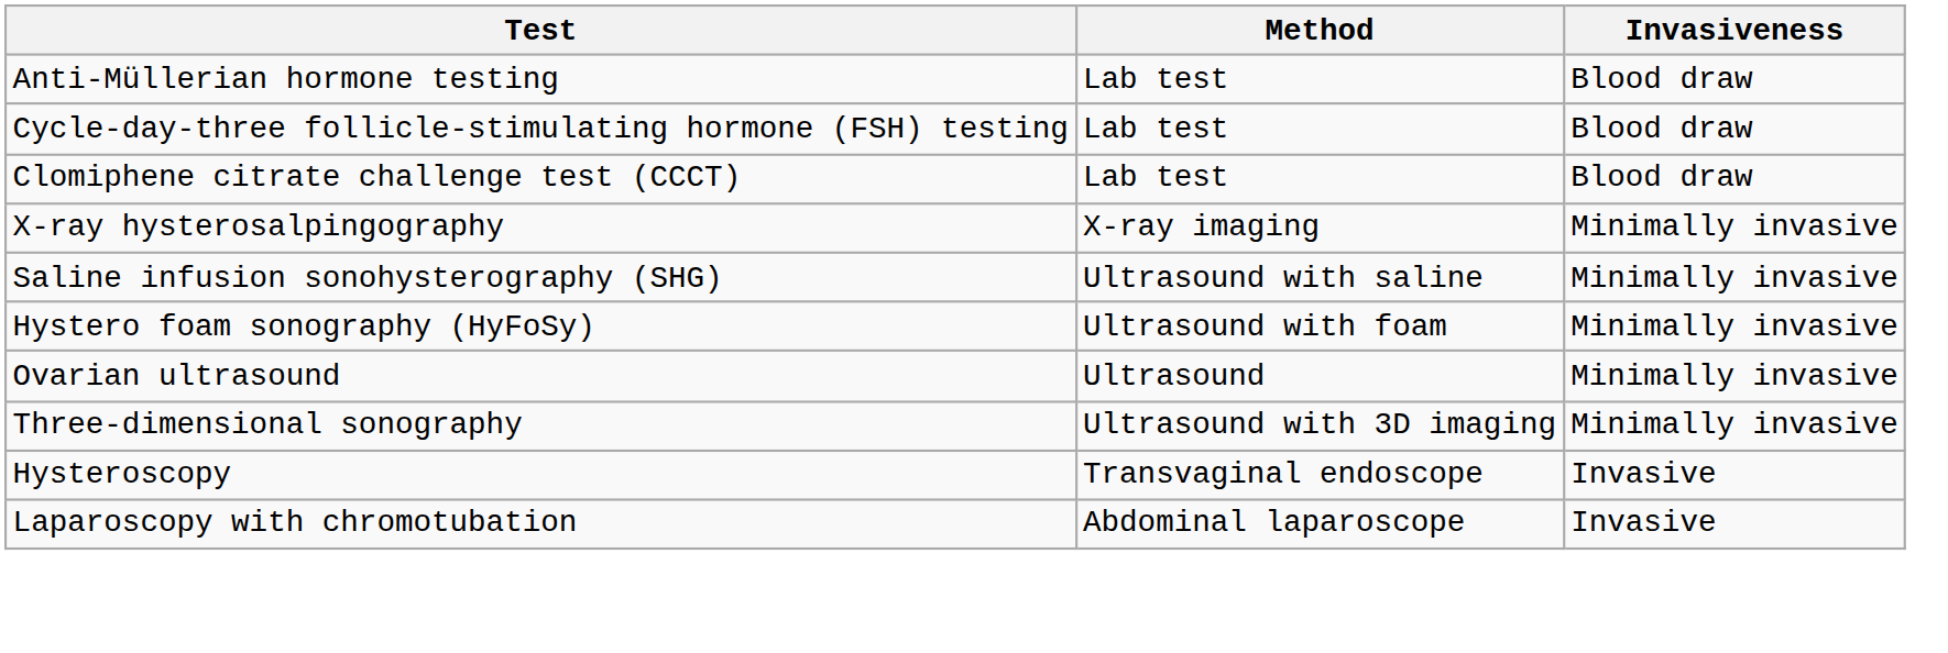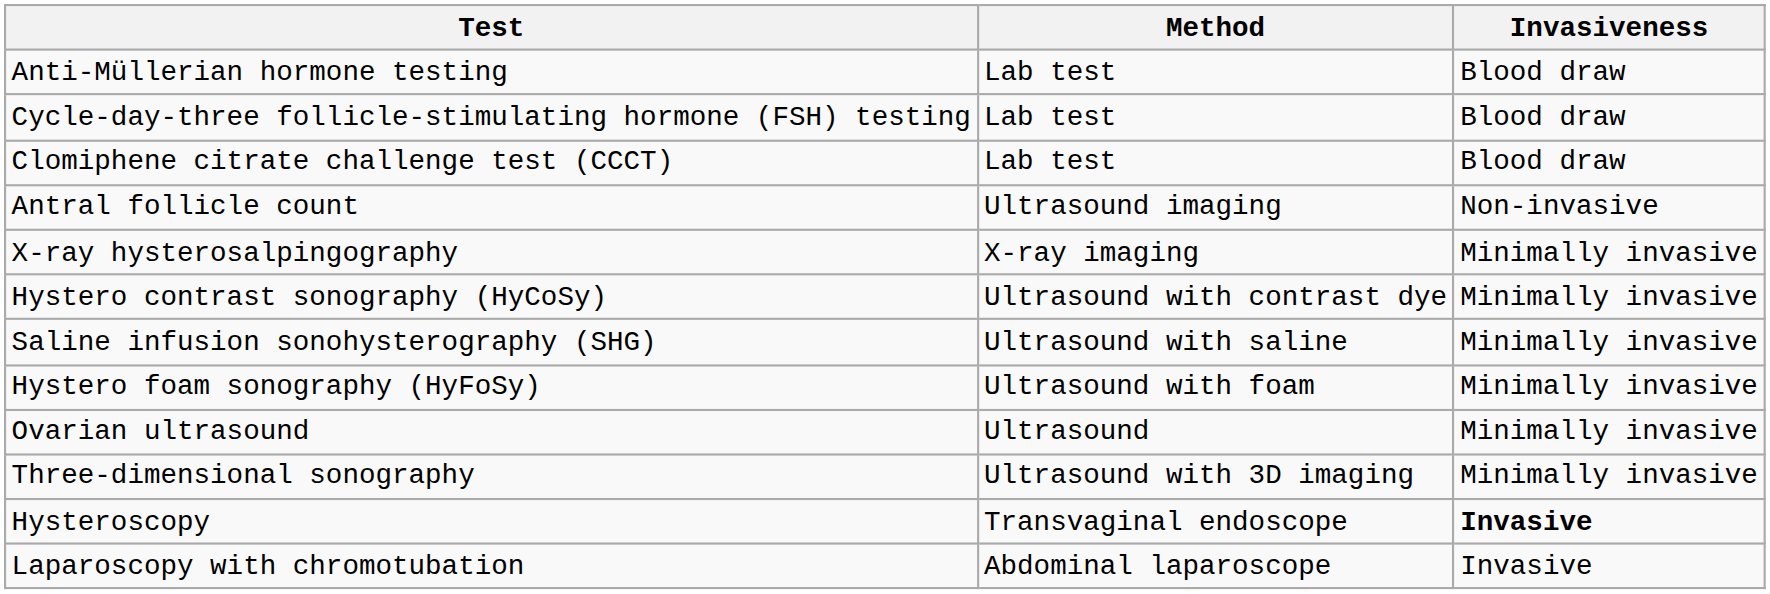+ row: Antral follicle count | Ultrasound imaging | Non-invasive
+ row: Hystero contrast sonography (HyCoSy) | Ultrasound with contrast dye | Minimally invasive
Hysteroscopy | Invasiveness: normal -> bold
